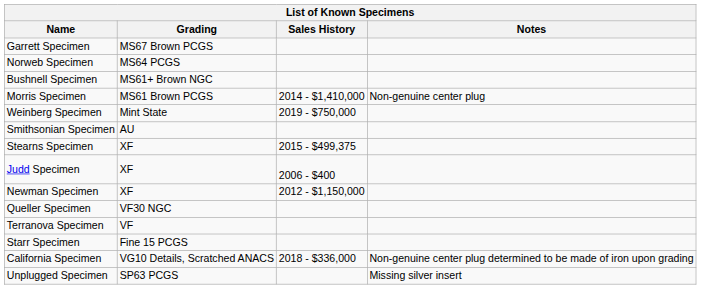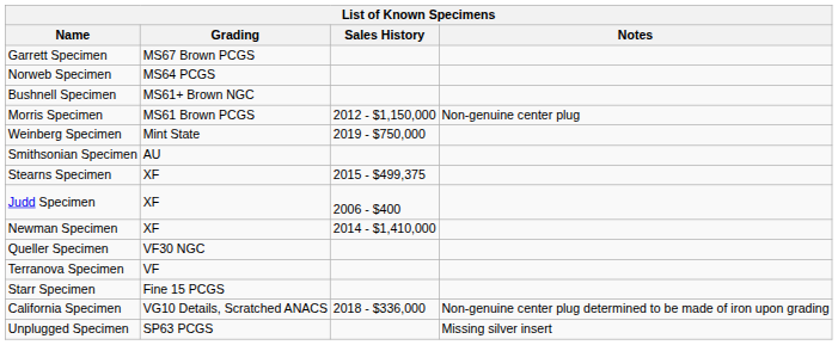Morris Specimen | Sales History: 2014 - $1,410,000 -> 2012 - $1,150,000
Newman Specimen | Sales History: 2012 - $1,150,000 -> 2014 - $1,410,000
